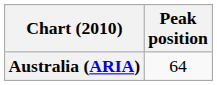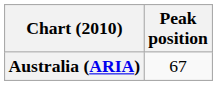Australia (ARIA) | Peak position: 64 -> 67
